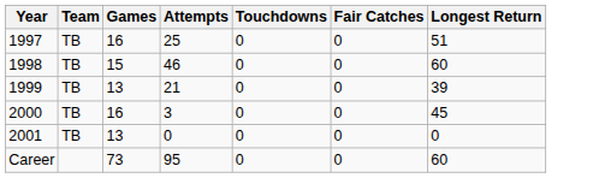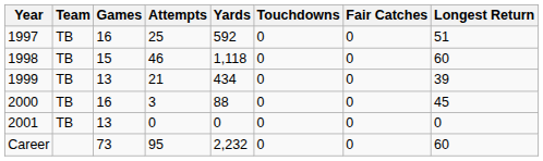+ column: Yards | 592 | 1,118 | 434 | 88 | 0 | 2,232
